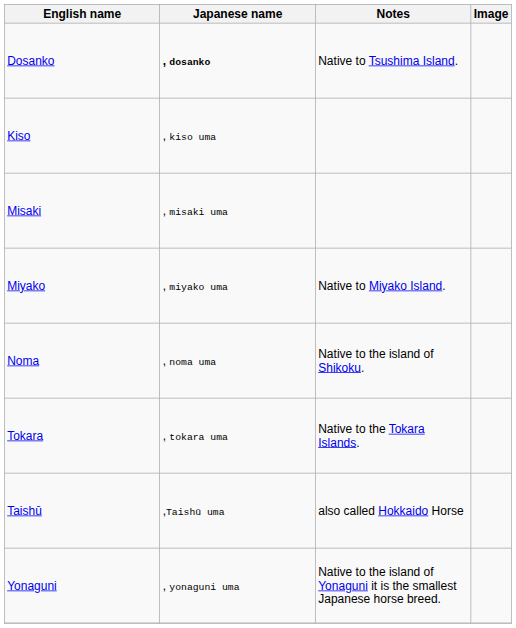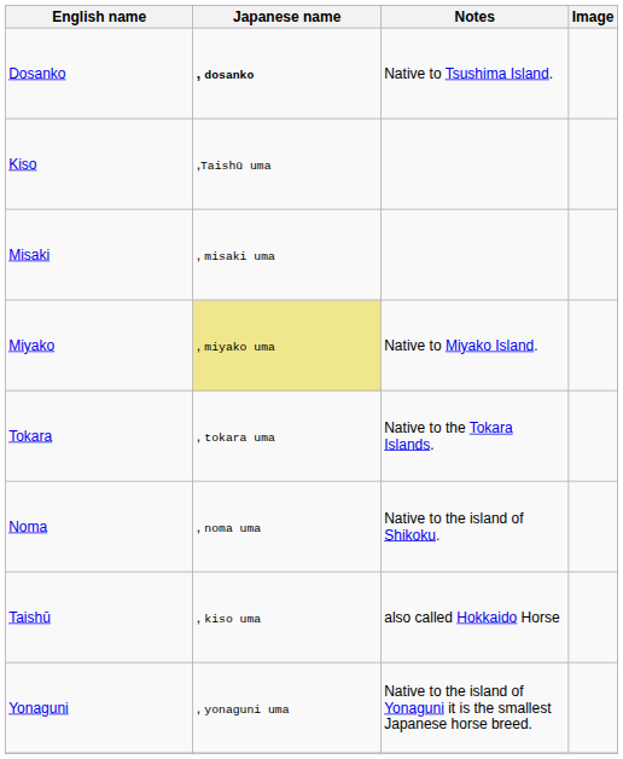Kiso | Japanese name: , kiso uma -> ,Taishū uma
Miyako | Japanese name: no background -> khaki background
rows swapped: Noma <-> Tokara
Taishū | Japanese name: ,Taishū uma -> , kiso uma
